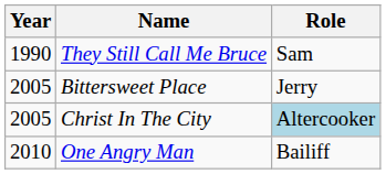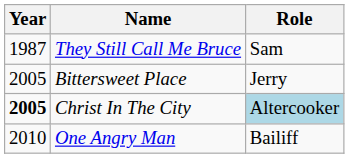They Still Call Me Bruce | Year: 1990 -> 1987
Christ In The City | Year: normal -> bold
